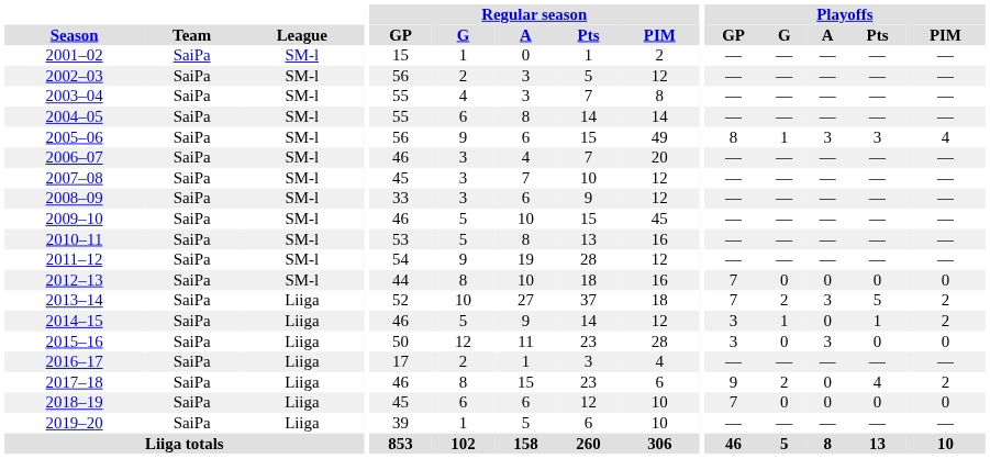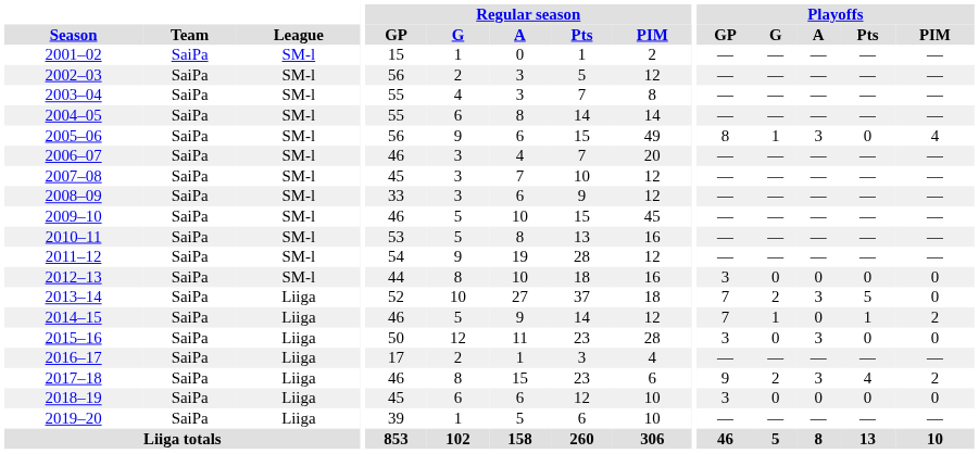2005–06 | Playoffs / Pts: 3 -> 0
2012–13 | Playoffs / GP: 7 -> 3
2013–14 | Playoffs / PIM: 2 -> 0
2014–15 | Playoffs / GP: 3 -> 7
2017–18 | Playoffs / A: 0 -> 3
2018–19 | Playoffs / GP: 7 -> 3
